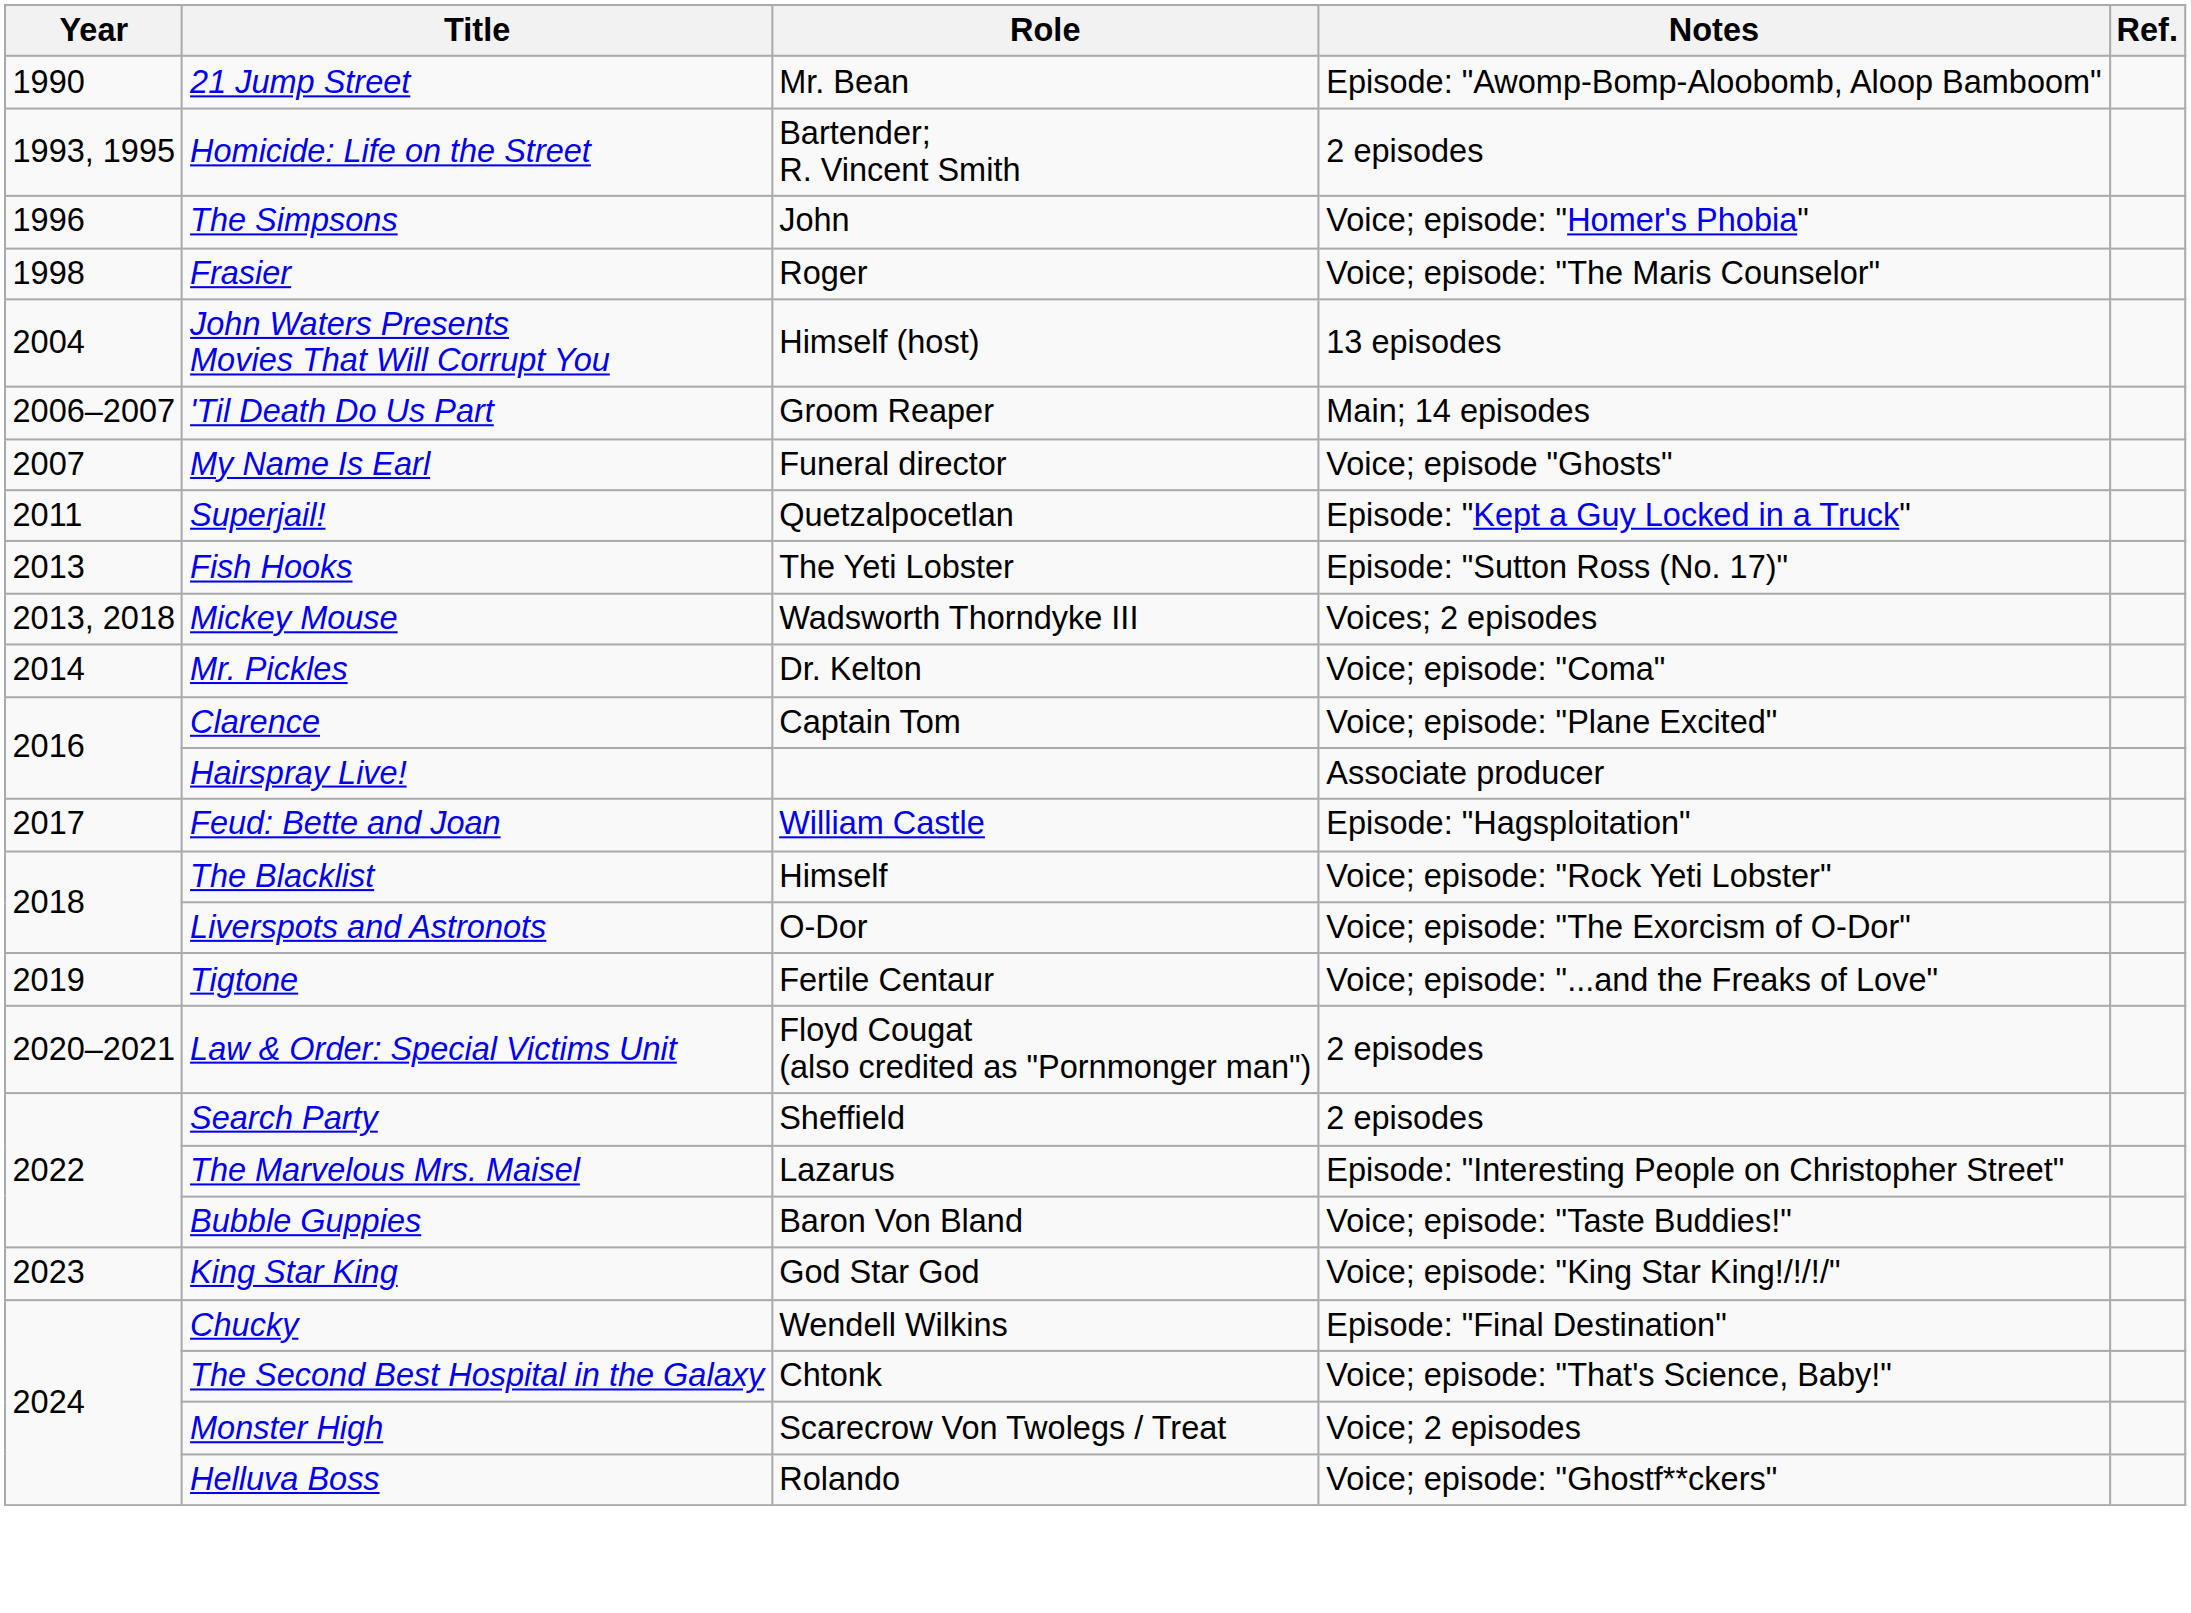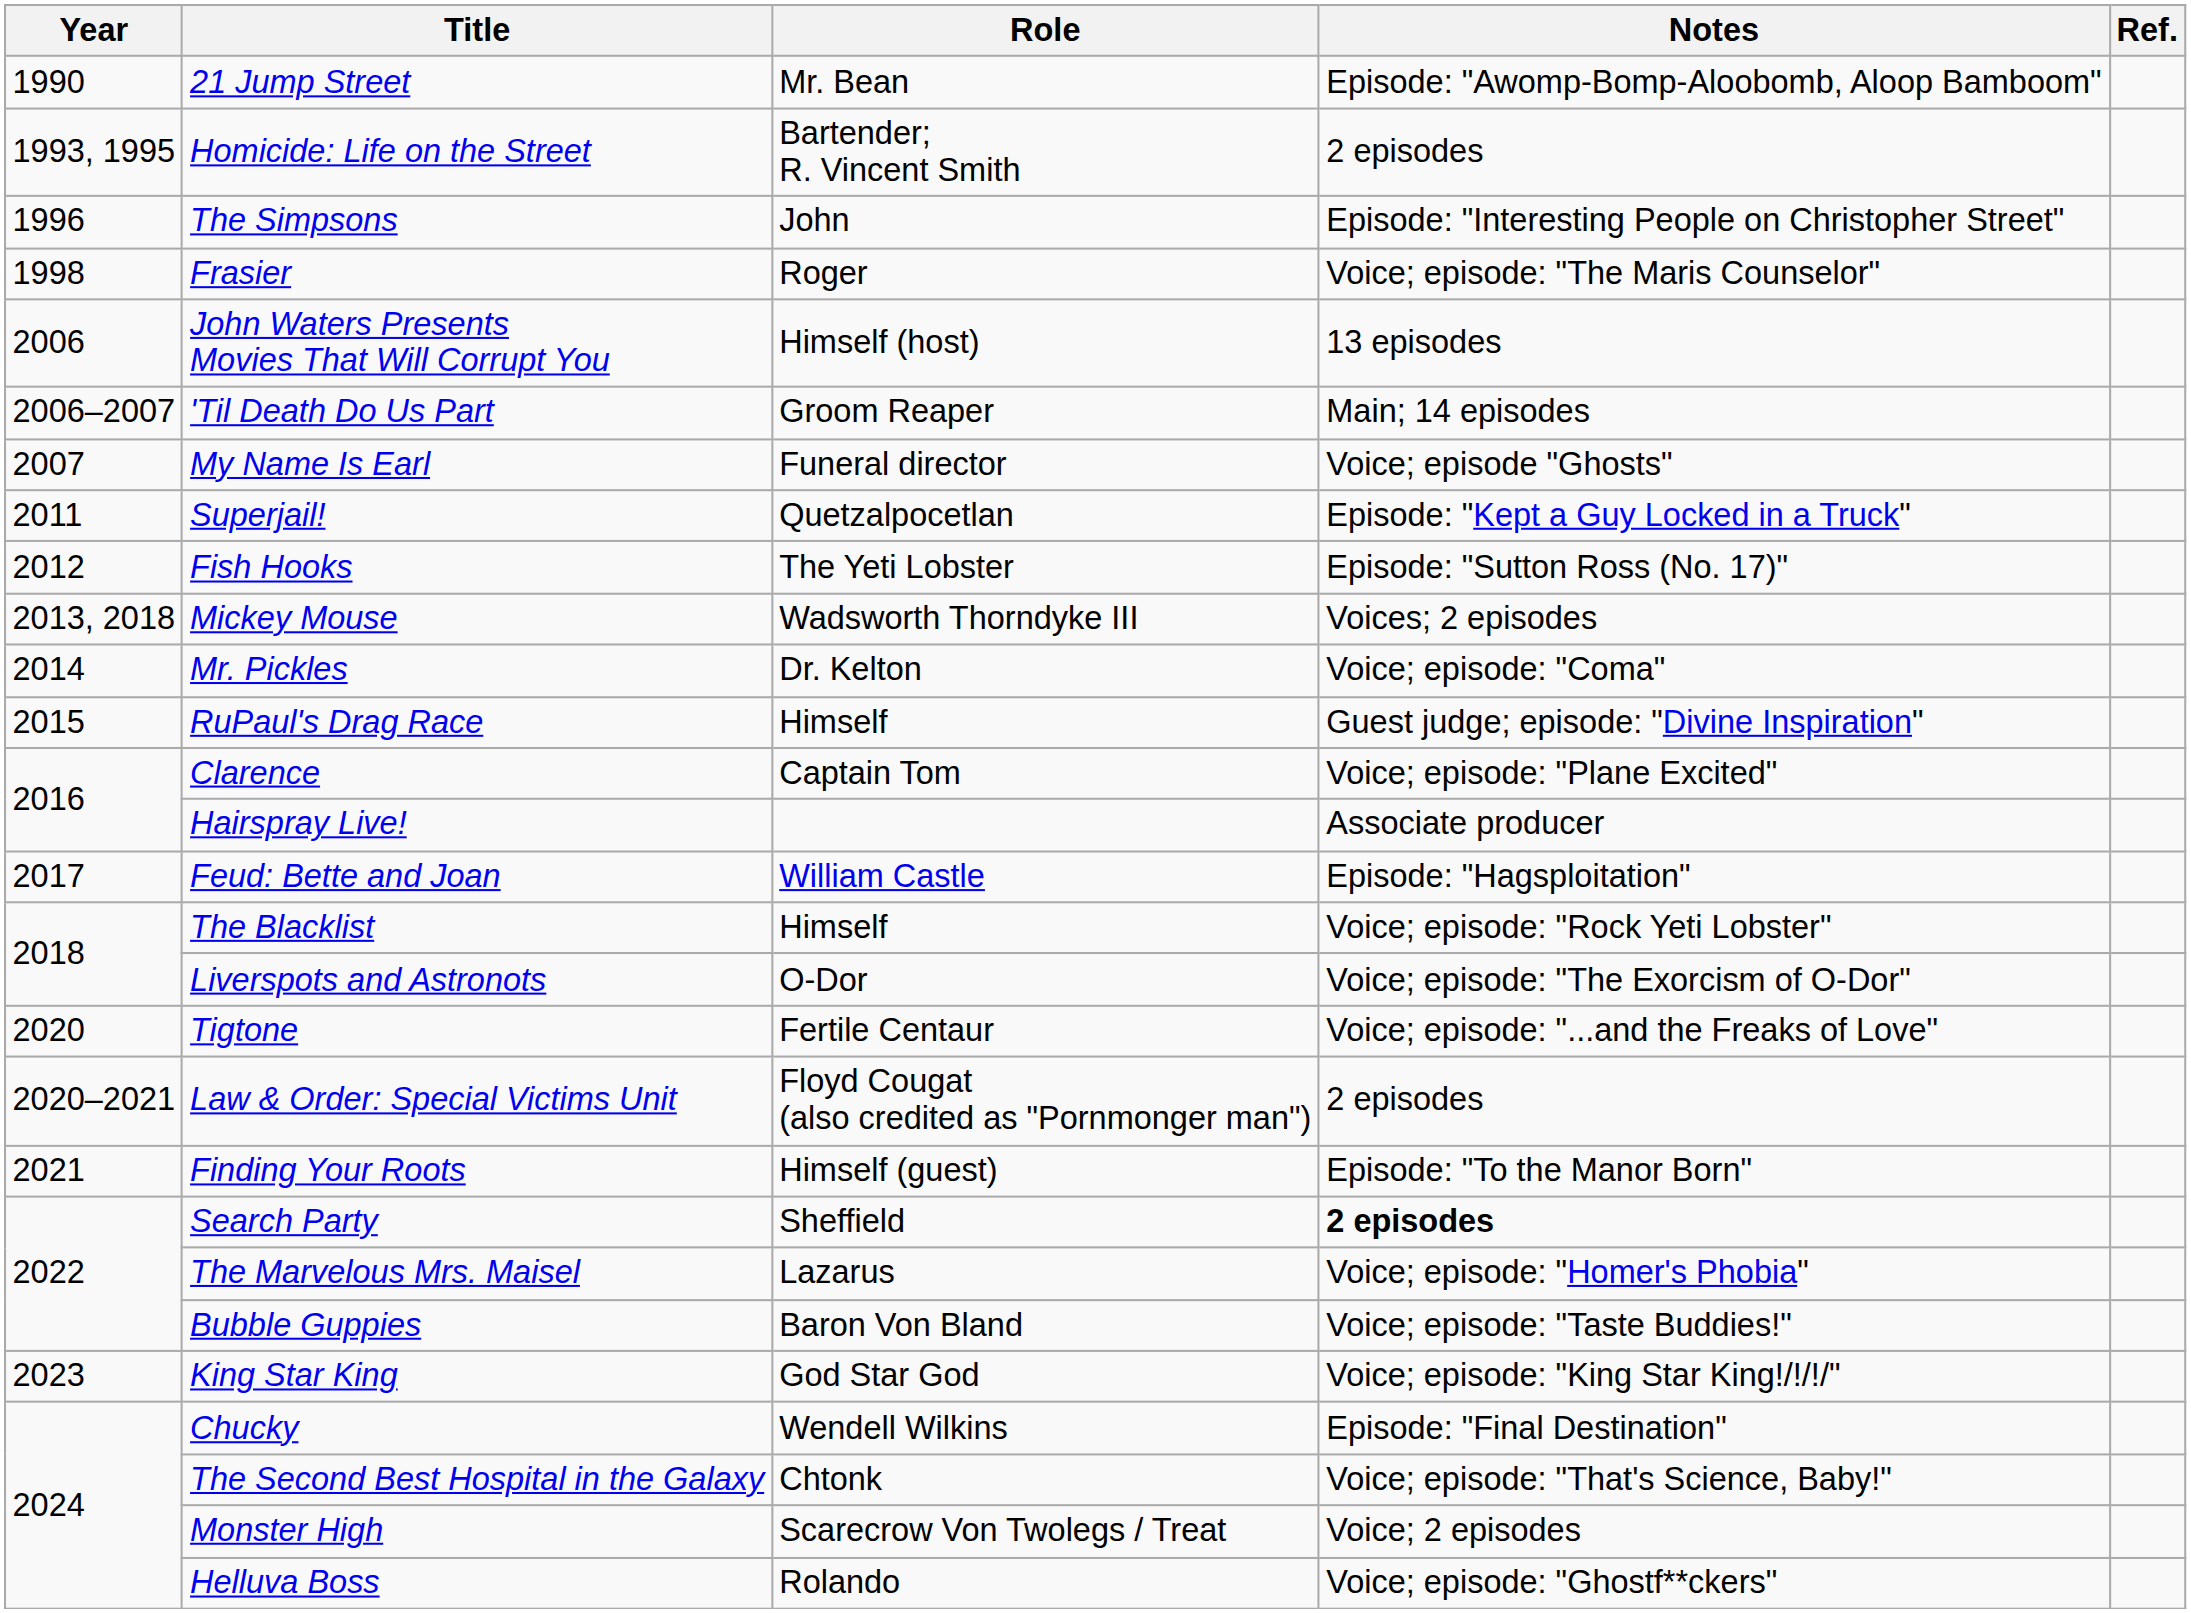The Simpsons | Notes: Voice; episode: "Homer's Phobia" -> Episode: "Interesting People on Christopher Street"
John Waters Presents Movies That Will Corrupt You | Year: 2004 -> 2006
Fish Hooks | Year: 2013 -> 2012
+ row: 2015 | RuPaul's Drag Race | Himself | Guest judge; episode: "Divine Inspiration"
Tigtone | Year: 2019 -> 2020
+ row: 2021 | Finding Your Roots | Himself (guest) | Episode: "To the Manor Born"
Search Party | Notes: normal -> bold
The Marvelous Mrs. Maisel | Notes: Episode: "Interesting People on Christopher Street" -> Voice; episode: "Homer's Phobia"
